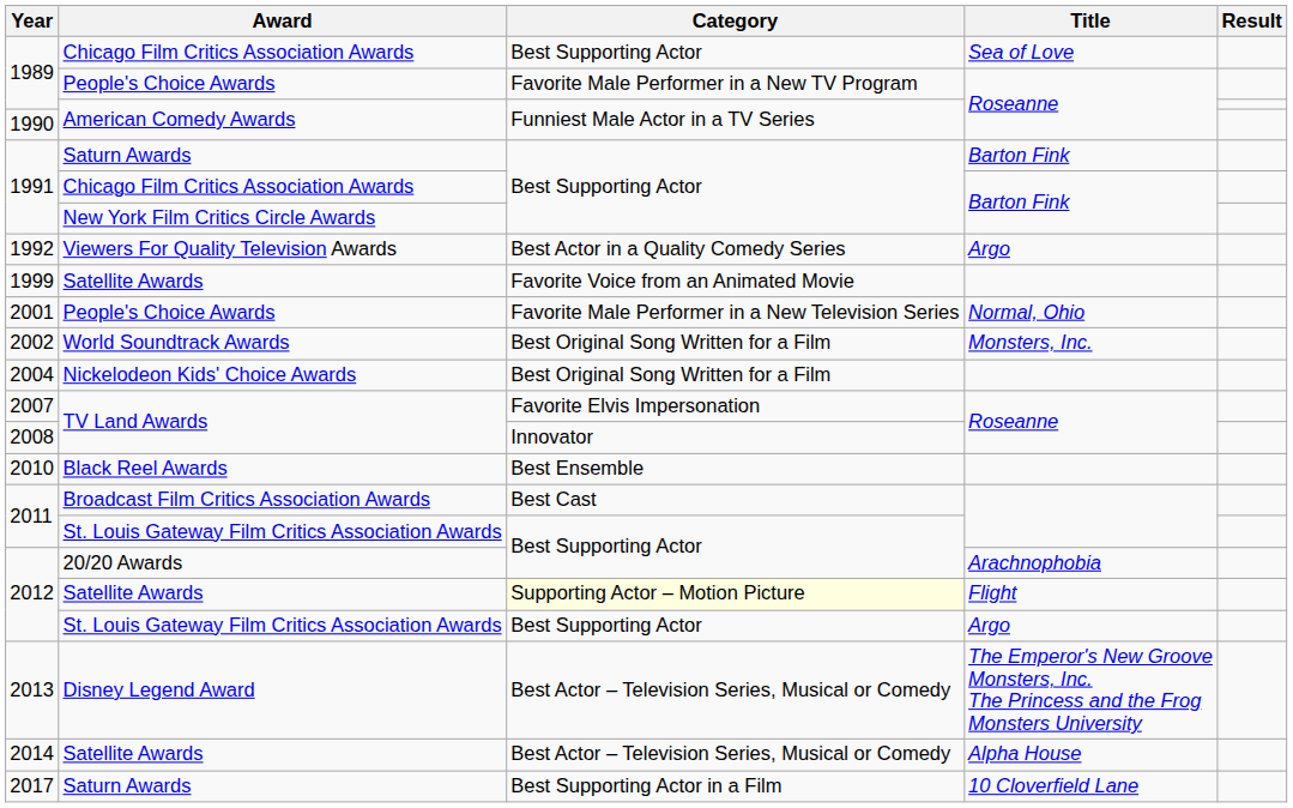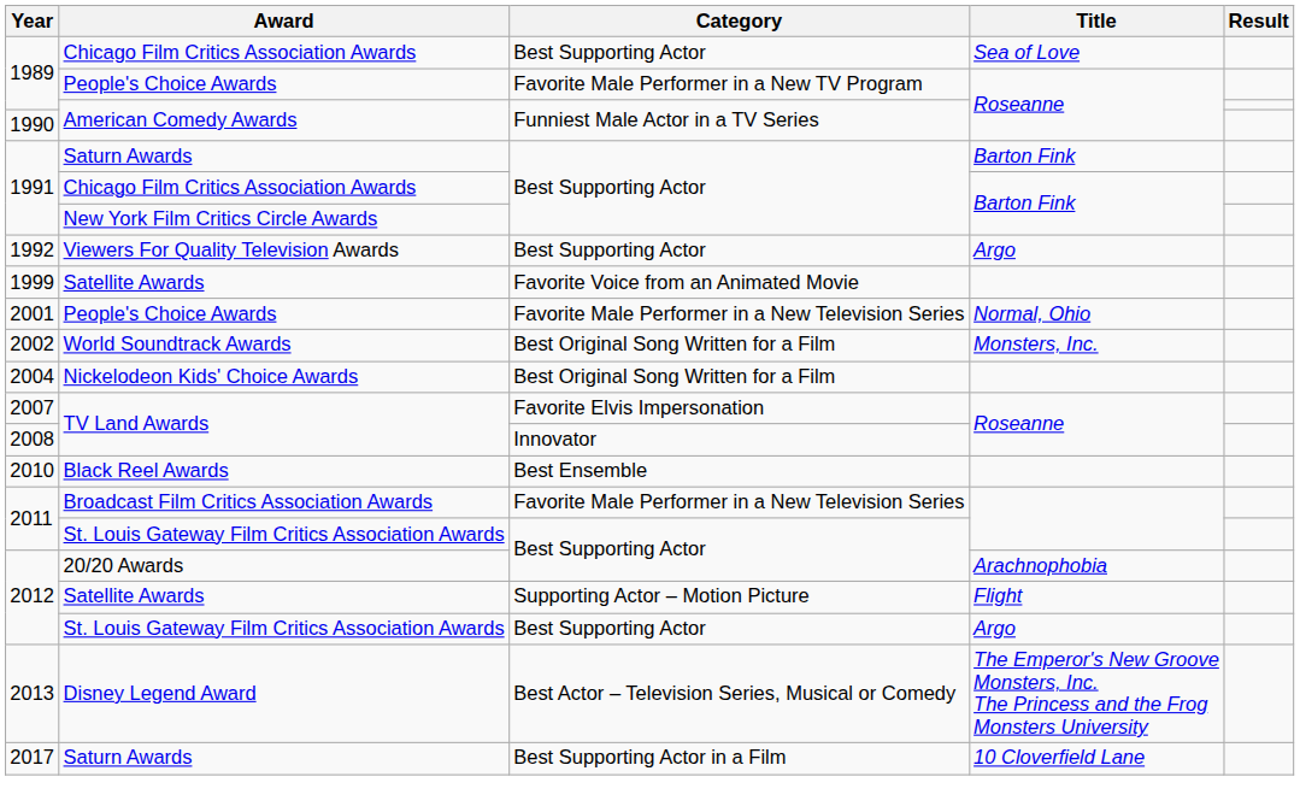1992 | Category: Best Actor in a Quality Comedy Series -> Best Supporting Actor
2011 / Broadcast Film Critics Association Awards | Category: Best Cast -> Favorite Male Performer in a New Television Series
2012 / Satellite Awards | Category: lightyellow background -> no background
- row: 2014 | Satellite Awards | Best Actor – Television Series, Musical or Comedy | Alpha House
